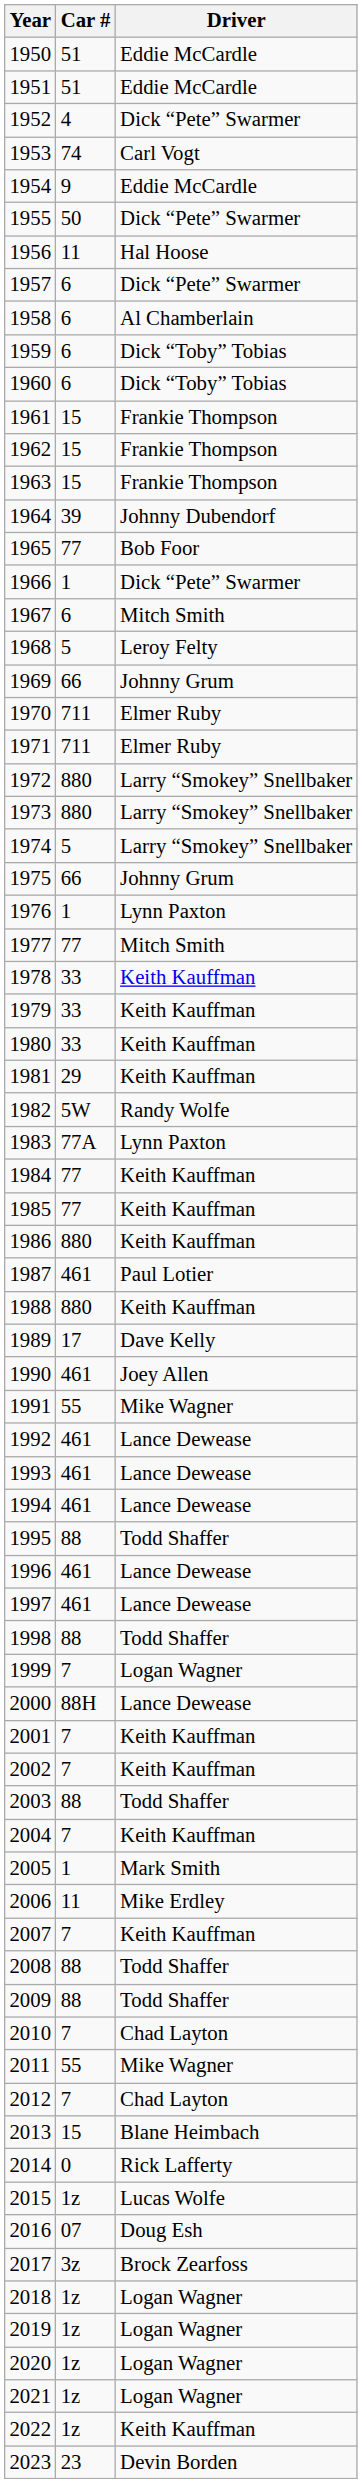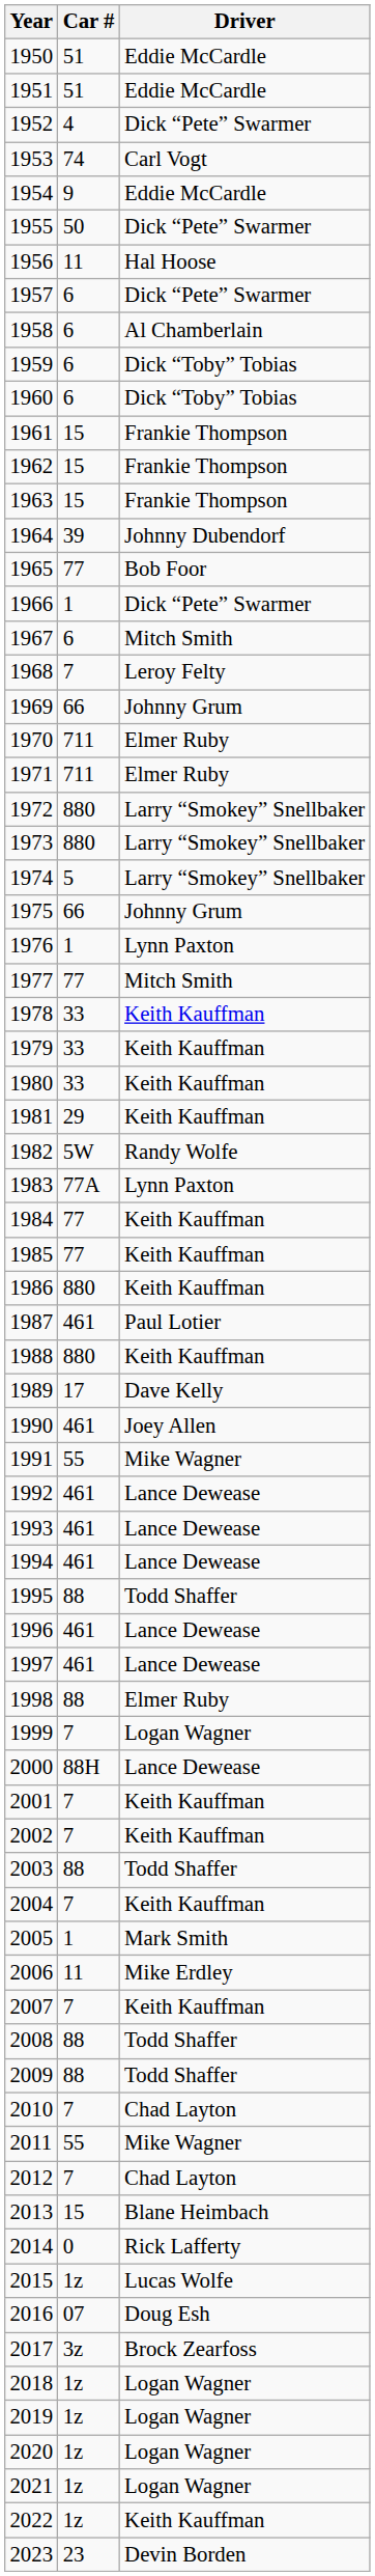1968 | Car #: 5 -> 7
1998 | Driver: Todd Shaffer -> Elmer Ruby
